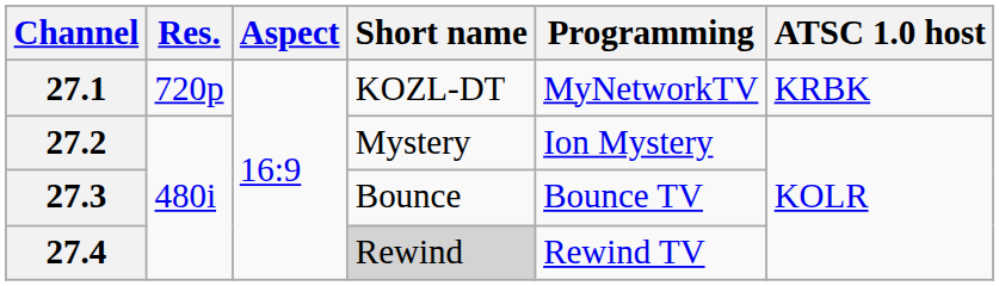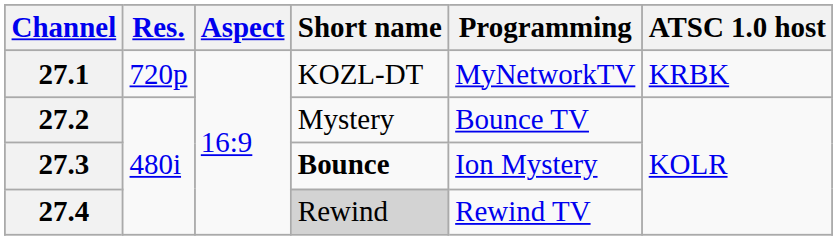27.2 | Programming: Ion Mystery -> Bounce TV
27.3 | Short name: normal -> bold
27.3 | Programming: Bounce TV -> Ion Mystery
